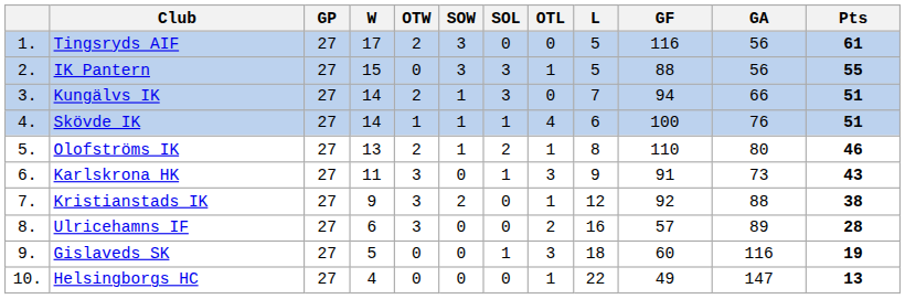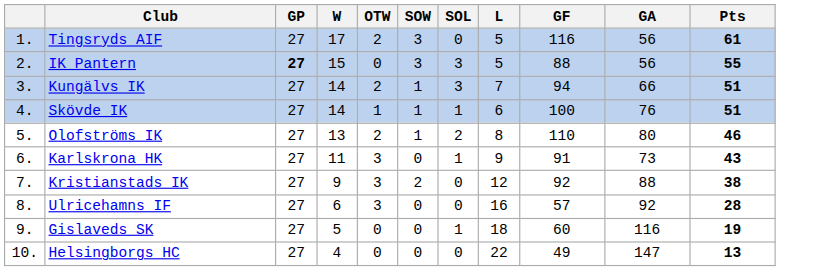- column: OTL | 0 | 1 | 0 | 4 | 1 | 3 | 1 | 2 | 3 | 1
IK Pantern | GP: normal -> bold
Ulricehamns IF | GA: 89 -> 92
